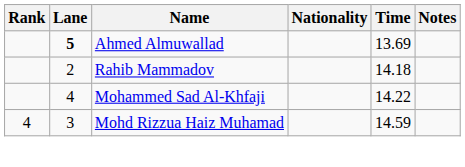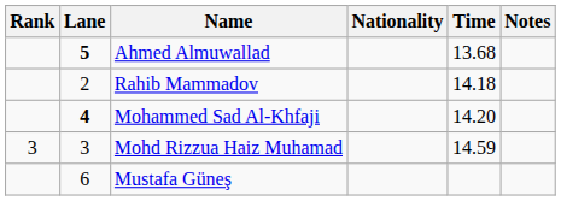Ahmed Almuwallad | Time: 13.69 -> 13.68
Mohammed Sad Al-Khfaji | Lane: normal -> bold
Mohammed Sad Al-Khfaji | Time: 14.22 -> 14.20
Mohd Rizzua Haiz Muhamad | Rank: 4 -> 3
+ row: 6 | Mustafa Güneş
